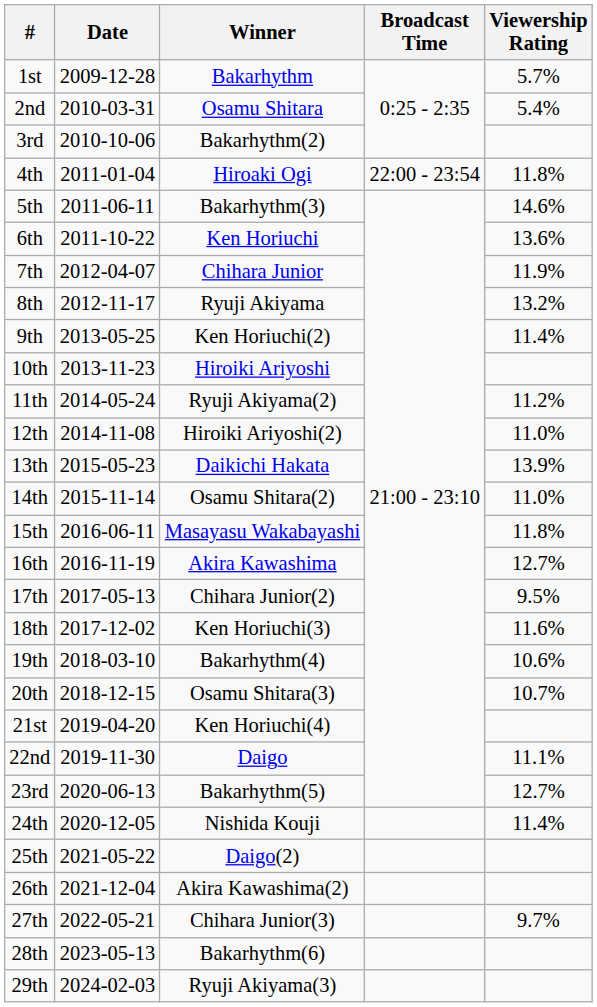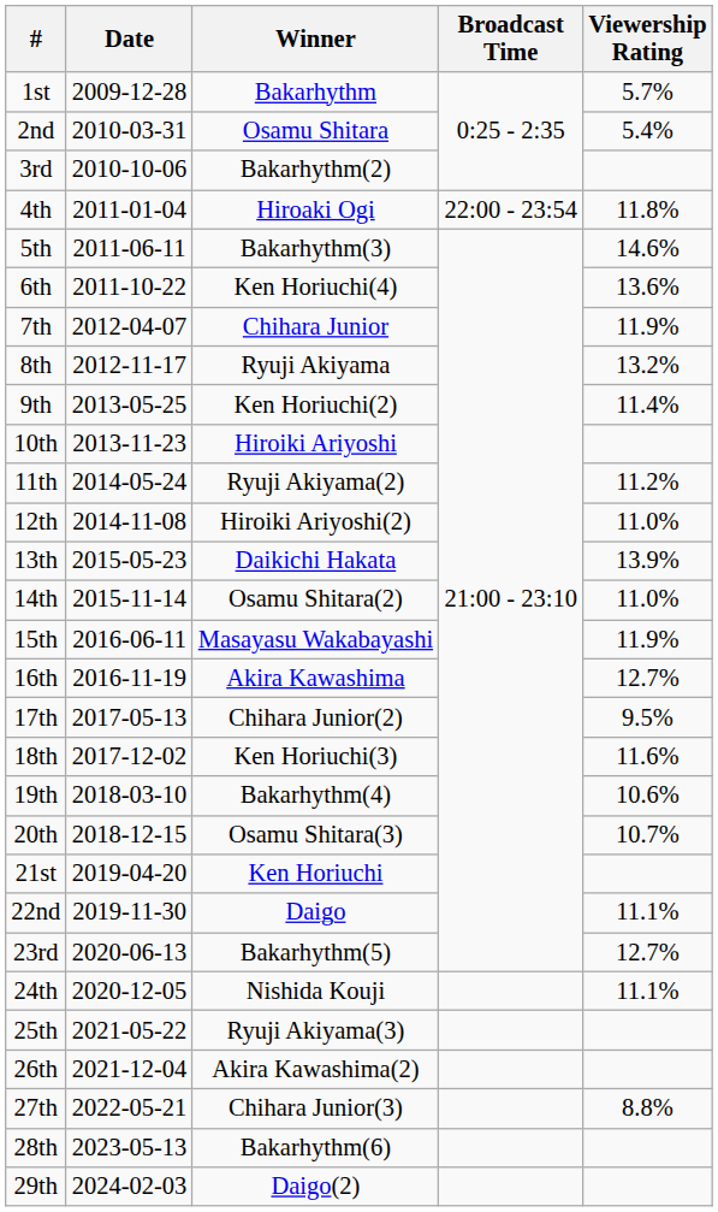6th | Winner: Ken Horiuchi -> Ken Horiuchi(4)
15th | Viewership Rating: 11.8% -> 11.9%
21st | Winner: Ken Horiuchi(4) -> Ken Horiuchi
24th | Viewership Rating: 11.4% -> 11.1%
25th | Winner: Daigo(2) -> Ryuji Akiyama(3)
27th | Viewership Rating: 9.7% -> 8.8%
29th | Winner: Ryuji Akiyama(3) -> Daigo(2)
